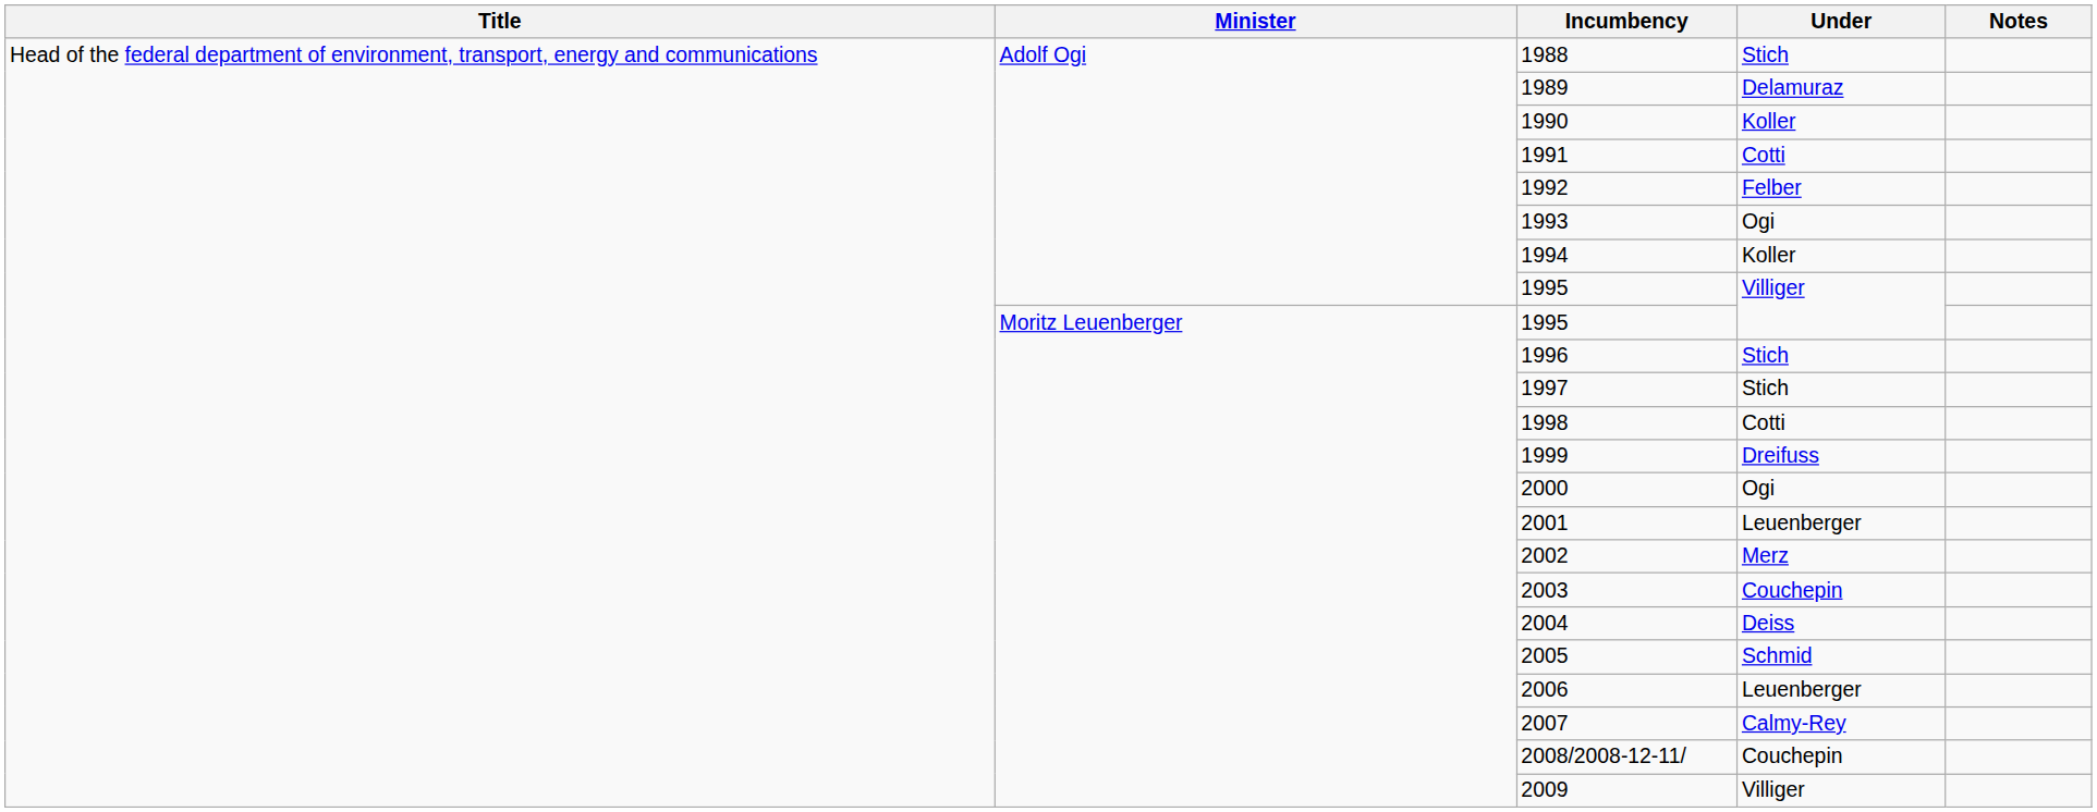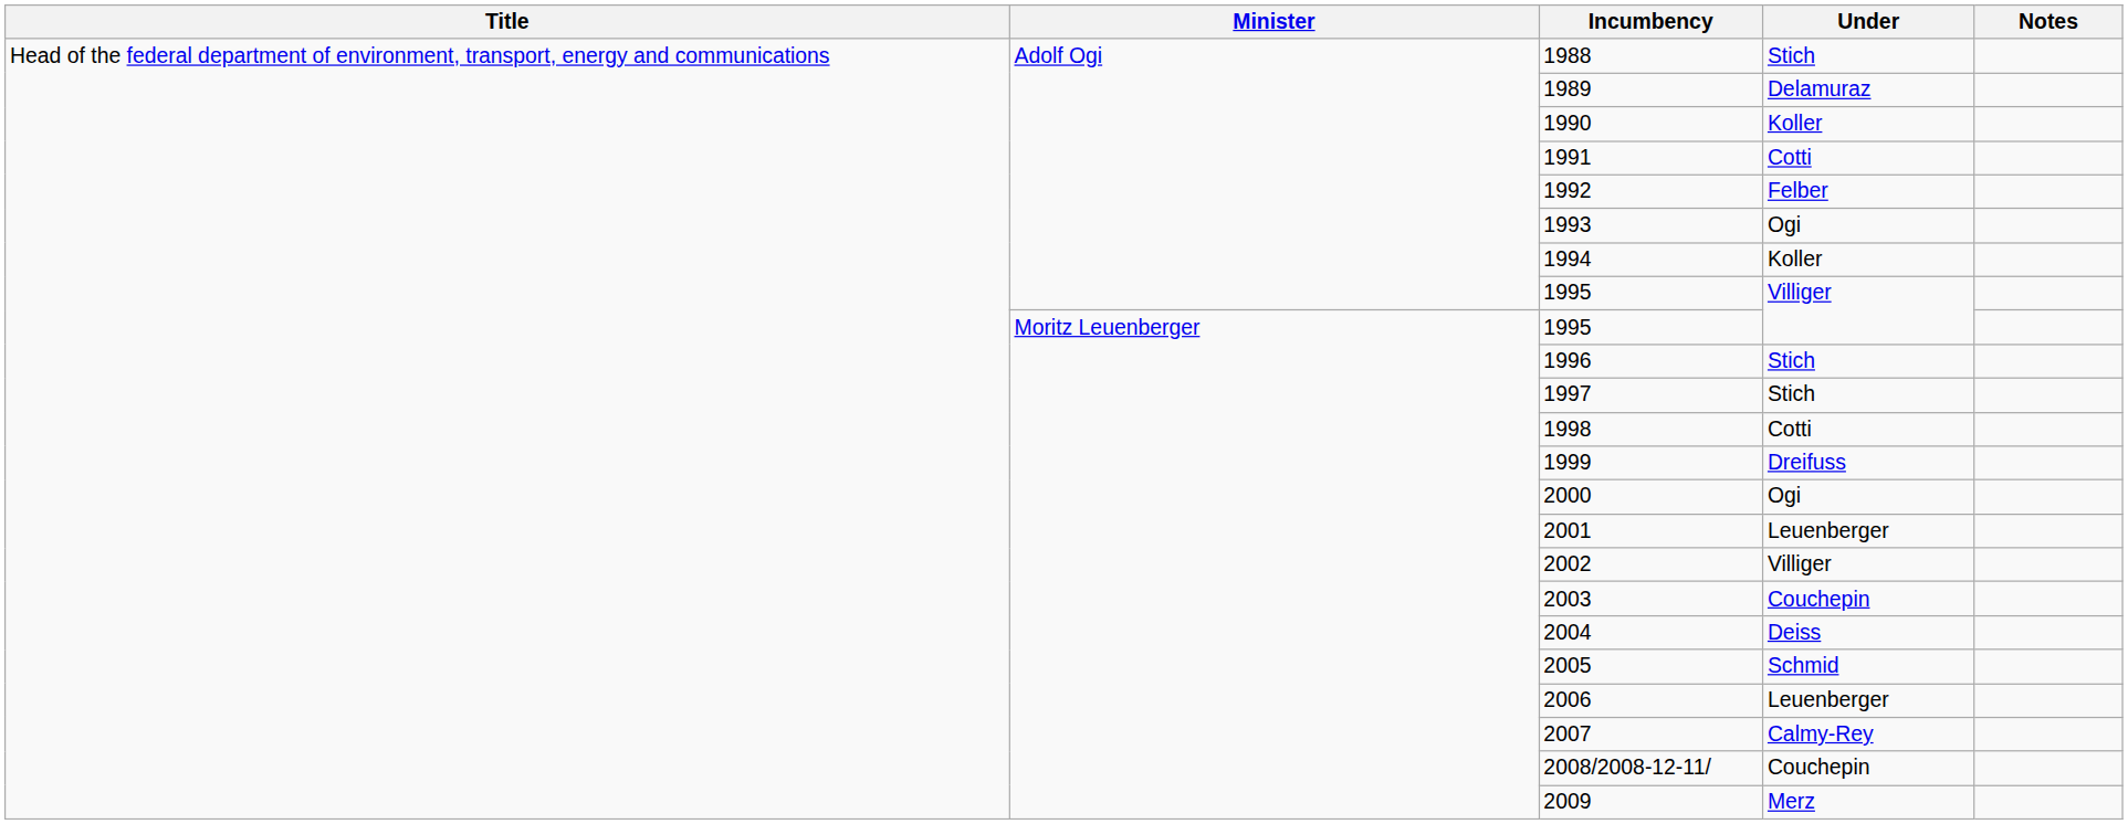2002 | Under: Merz -> Villiger
2009 | Under: Villiger -> Merz
